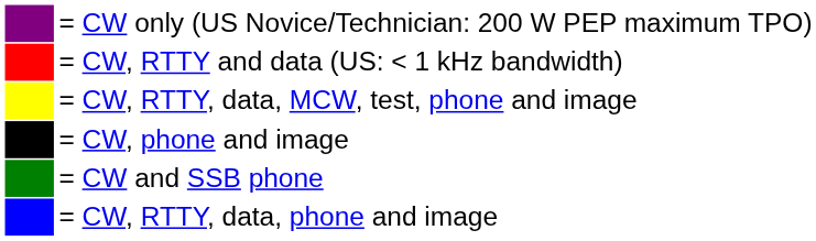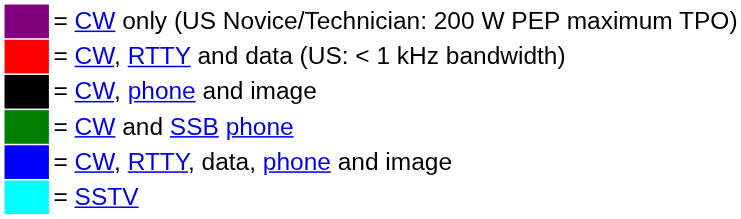- row: = CW, RTTY, data, MCW, test, phone and image
+ row: = SSTV
